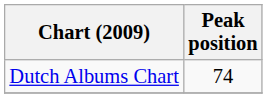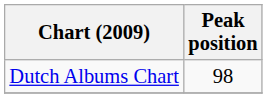Dutch Albums Chart | Peak position: 74 -> 98
